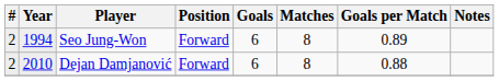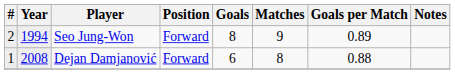Seo Jung-Won | Goals: 6 -> 8
Seo Jung-Won | Matches: 8 -> 9
Dejan Damjanović | #: 2 -> 1
Dejan Damjanović | Year: 2010 -> 2008
